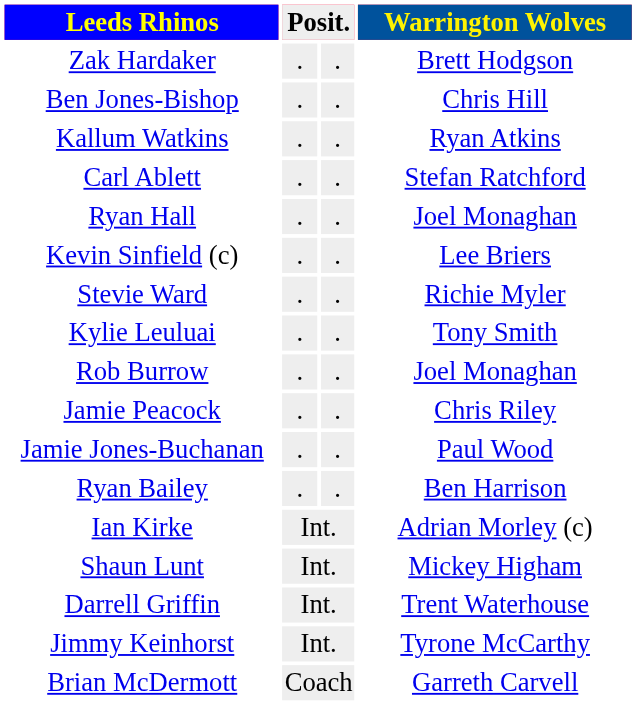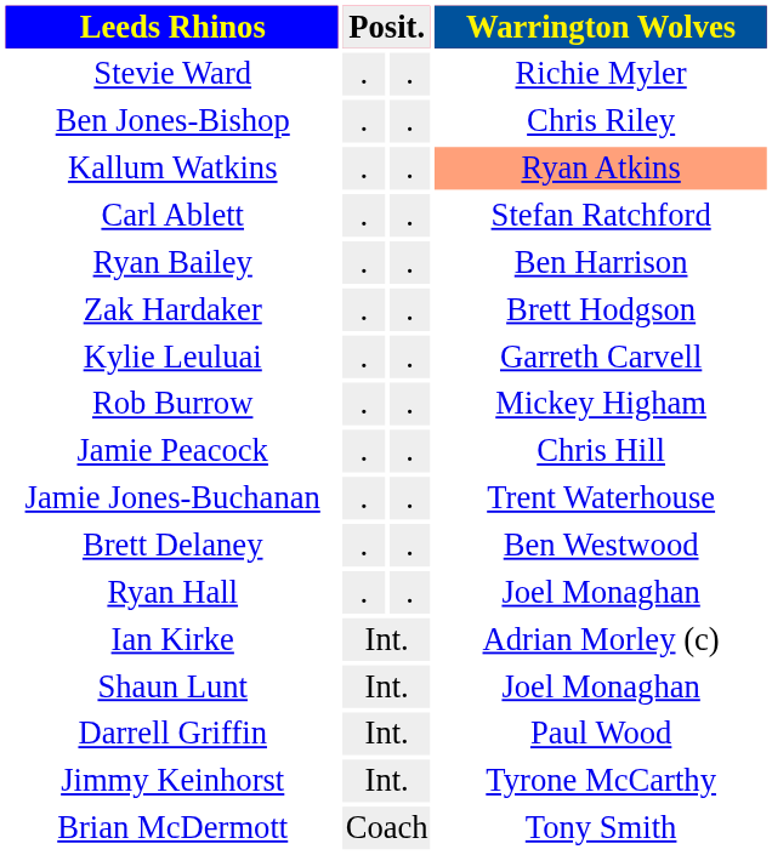rows swapped: Zak Hardaker <-> Stevie Ward
Ben Jones-Bishop | Warrington Wolves: Chris Hill -> Chris Riley
Kallum Watkins | Warrington Wolves: no background -> lightsalmon background
rows swapped: Ryan Hall <-> Ryan Bailey
- row: Kevin Sinfield (c) | . | . | Lee Briers
Kylie Leuluai | Warrington Wolves: Tony Smith -> Garreth Carvell
Rob Burrow | Warrington Wolves: Joel Monaghan -> Mickey Higham
Jamie Peacock | Warrington Wolves: Chris Riley -> Chris Hill
Jamie Jones-Buchanan | Warrington Wolves: Paul Wood -> Trent Waterhouse
+ row: Brett Delaney | . | . | Ben Westwood
Shaun Lunt | Warrington Wolves: Mickey Higham -> Joel Monaghan
Darrell Griffin | Warrington Wolves: Trent Waterhouse -> Paul Wood
Brian McDermott | Warrington Wolves: Garreth Carvell -> Tony Smith
